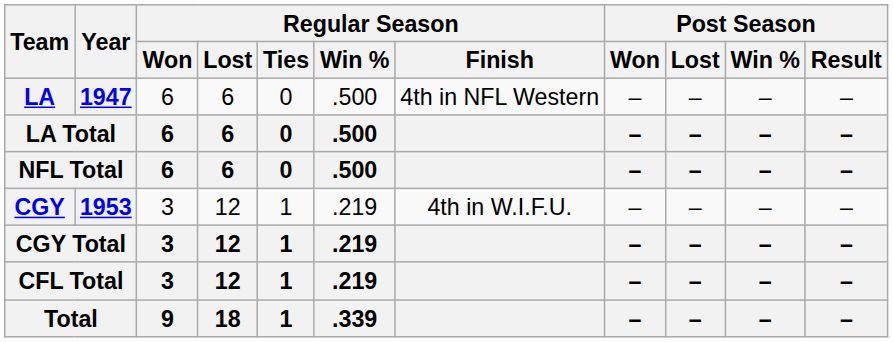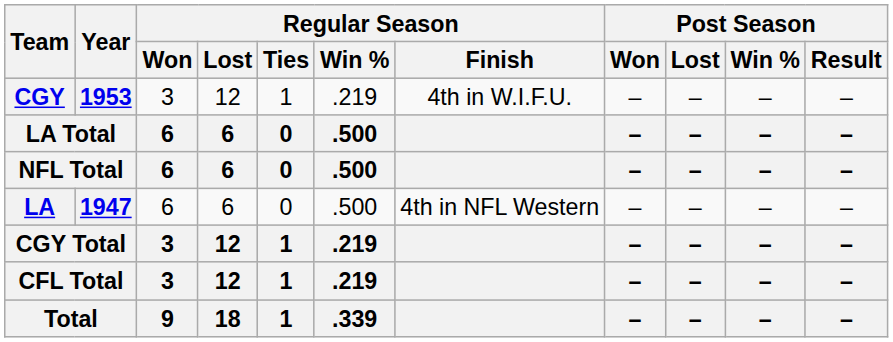rows swapped: LA <-> CGY
